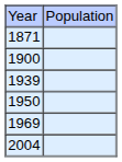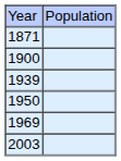+ row: 2003
- row: 2004
